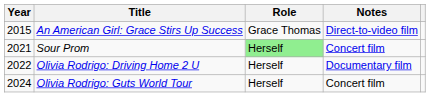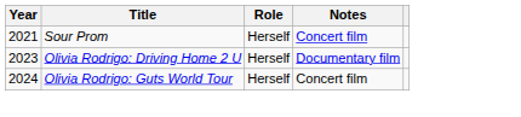- row: 2015 | An American Girl: Grace Stirs Up Success | Grace Thomas | Direct-to-video film
Sour Prom | Role: lightgreen background -> no background
Olivia Rodrigo: Driving Home 2 U | Year: 2022 -> 2023
